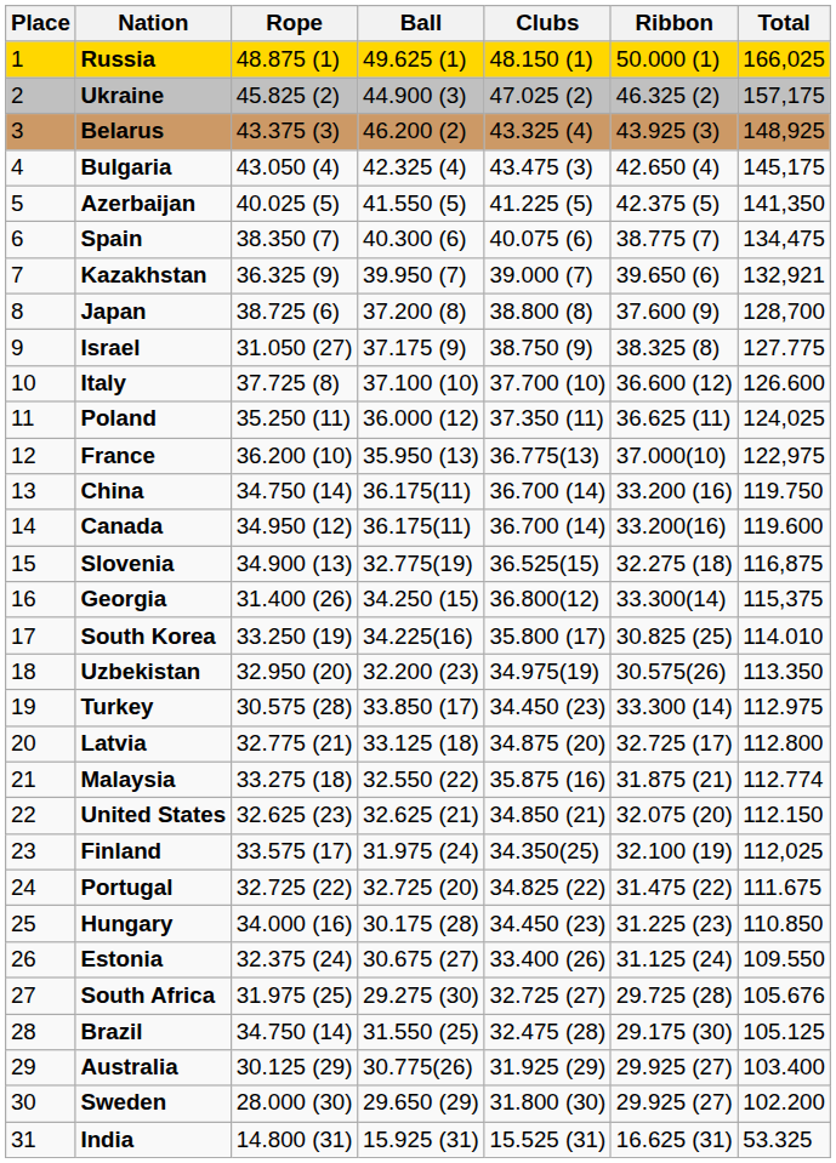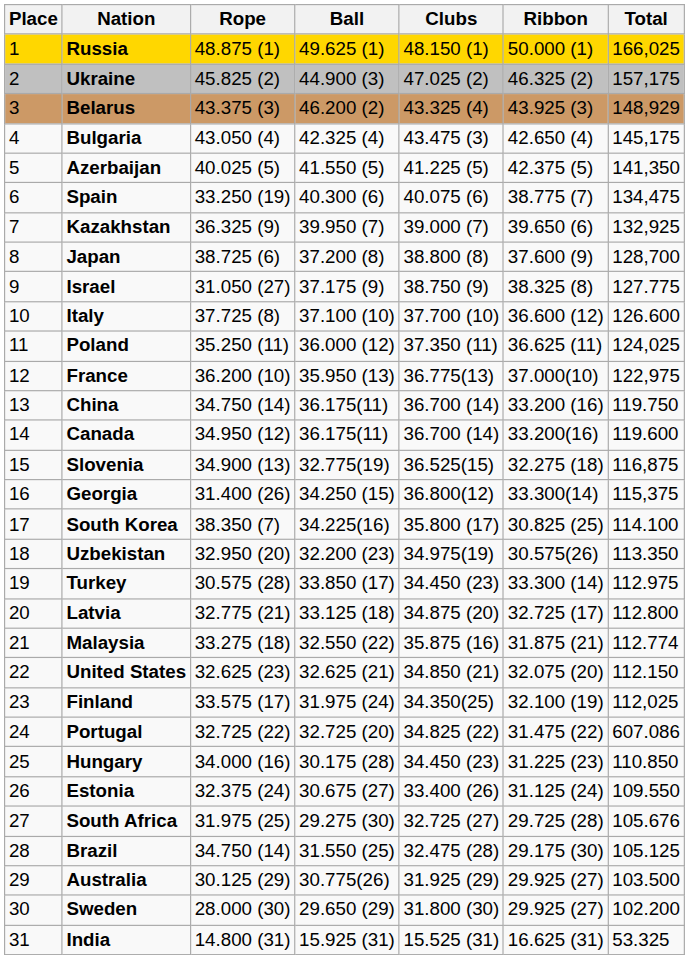Belarus | Total: 148,925 -> 148,929
Spain | Rope: 38.350 (7) -> 33.250 (19)
Kazakhstan | Total: 132,921 -> 132,925
South Korea | Rope: 33.250 (19) -> 38.350 (7)
South Korea | Total: 114.010 -> 114.100
Portugal | Total: 111.675 -> 607.086
Australia | Total: 103.400 -> 103.500
